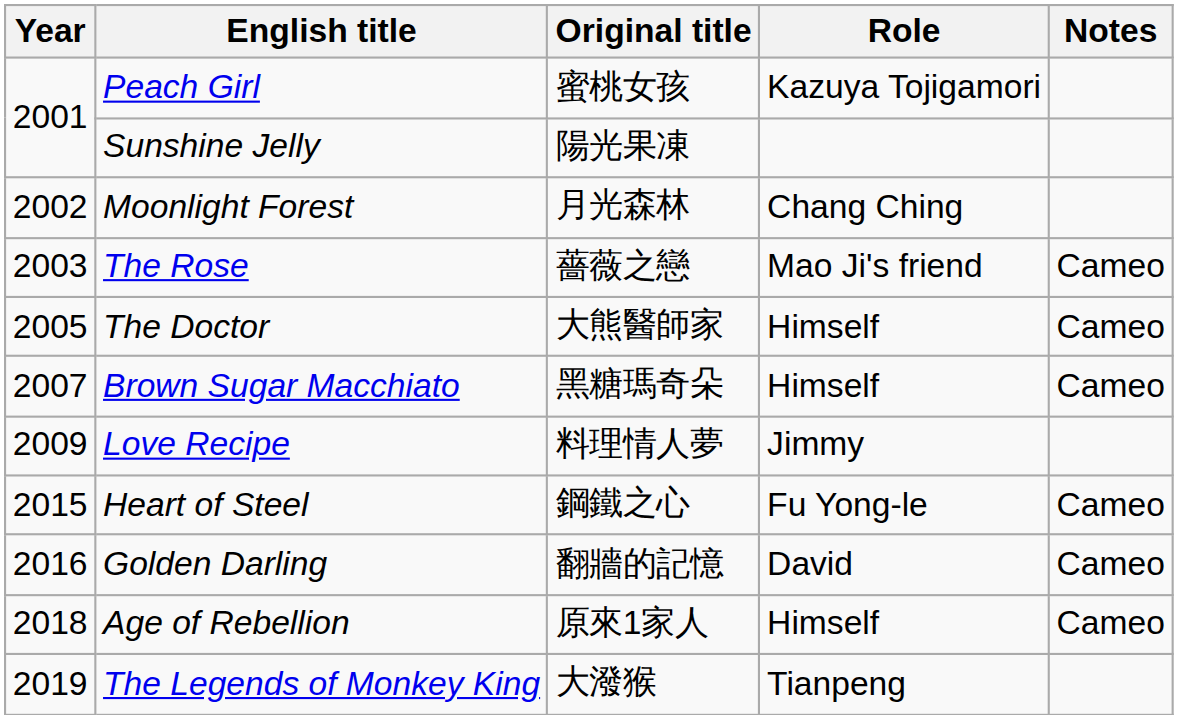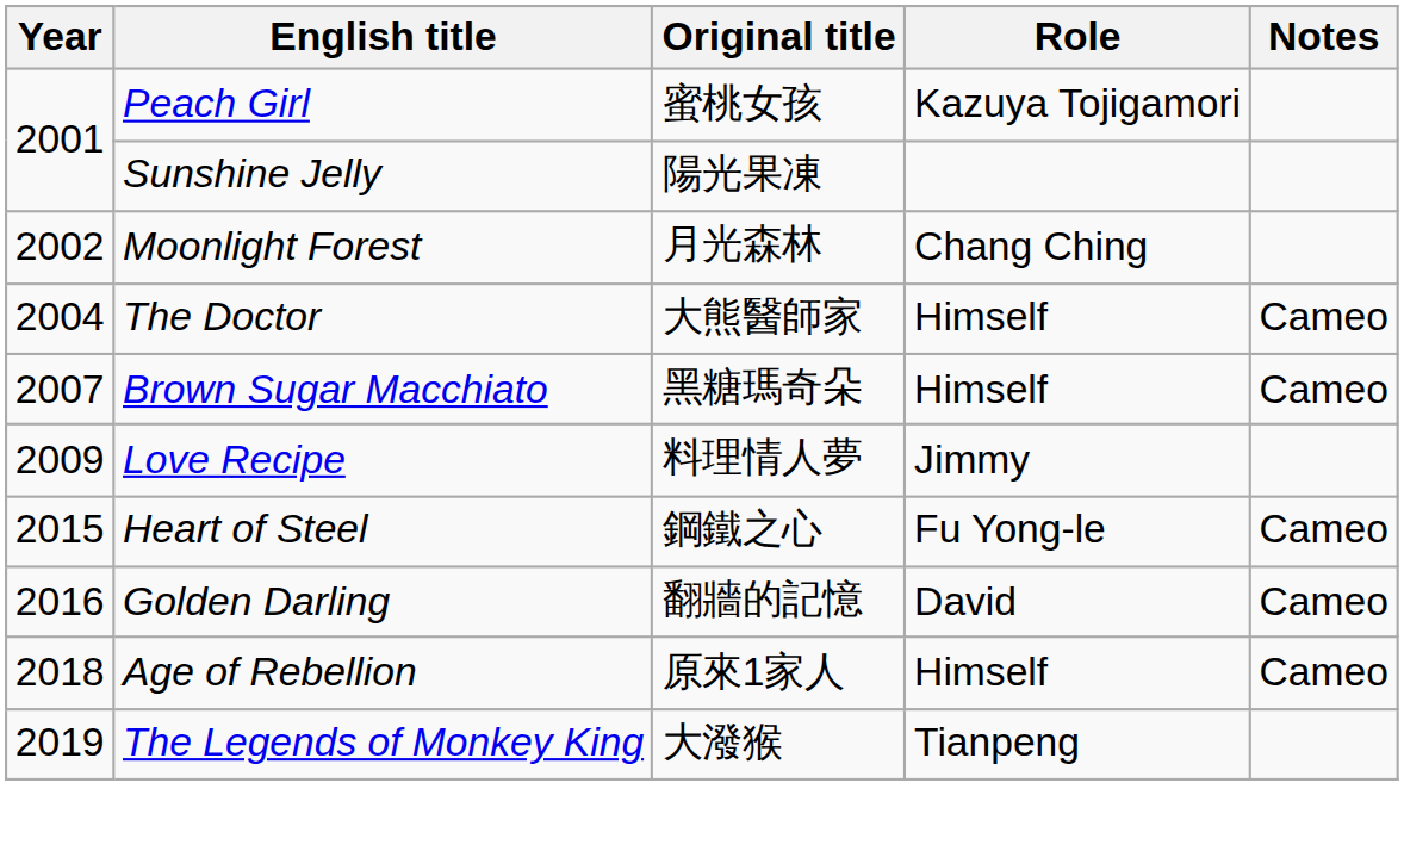- row: 2003 | The Rose | 薔薇之戀 | Mao Ji's friend | Cameo
The Doctor | Year: 2005 -> 2004
